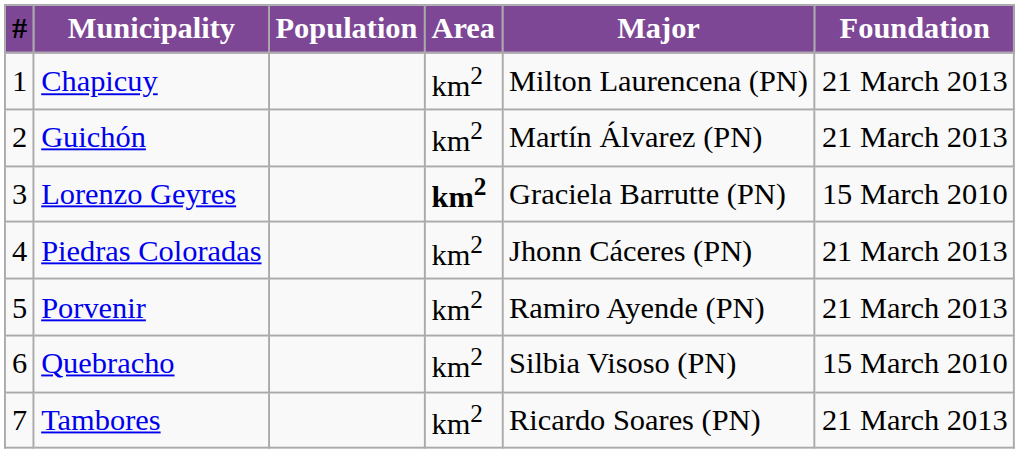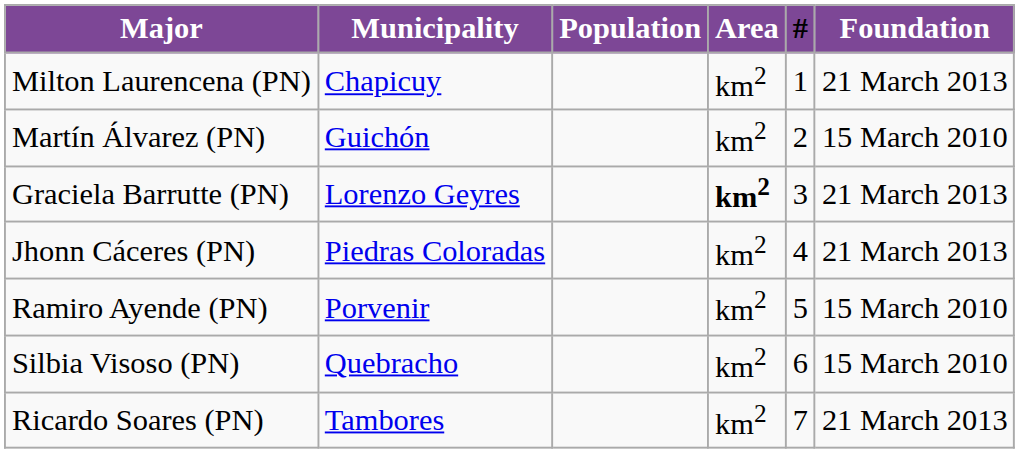columns swapped: # <-> Major
Guichón | Foundation: 21 March 2013 -> 15 March 2010
Lorenzo Geyres | Foundation: 15 March 2010 -> 21 March 2013
Porvenir | Foundation: 21 March 2013 -> 15 March 2010
